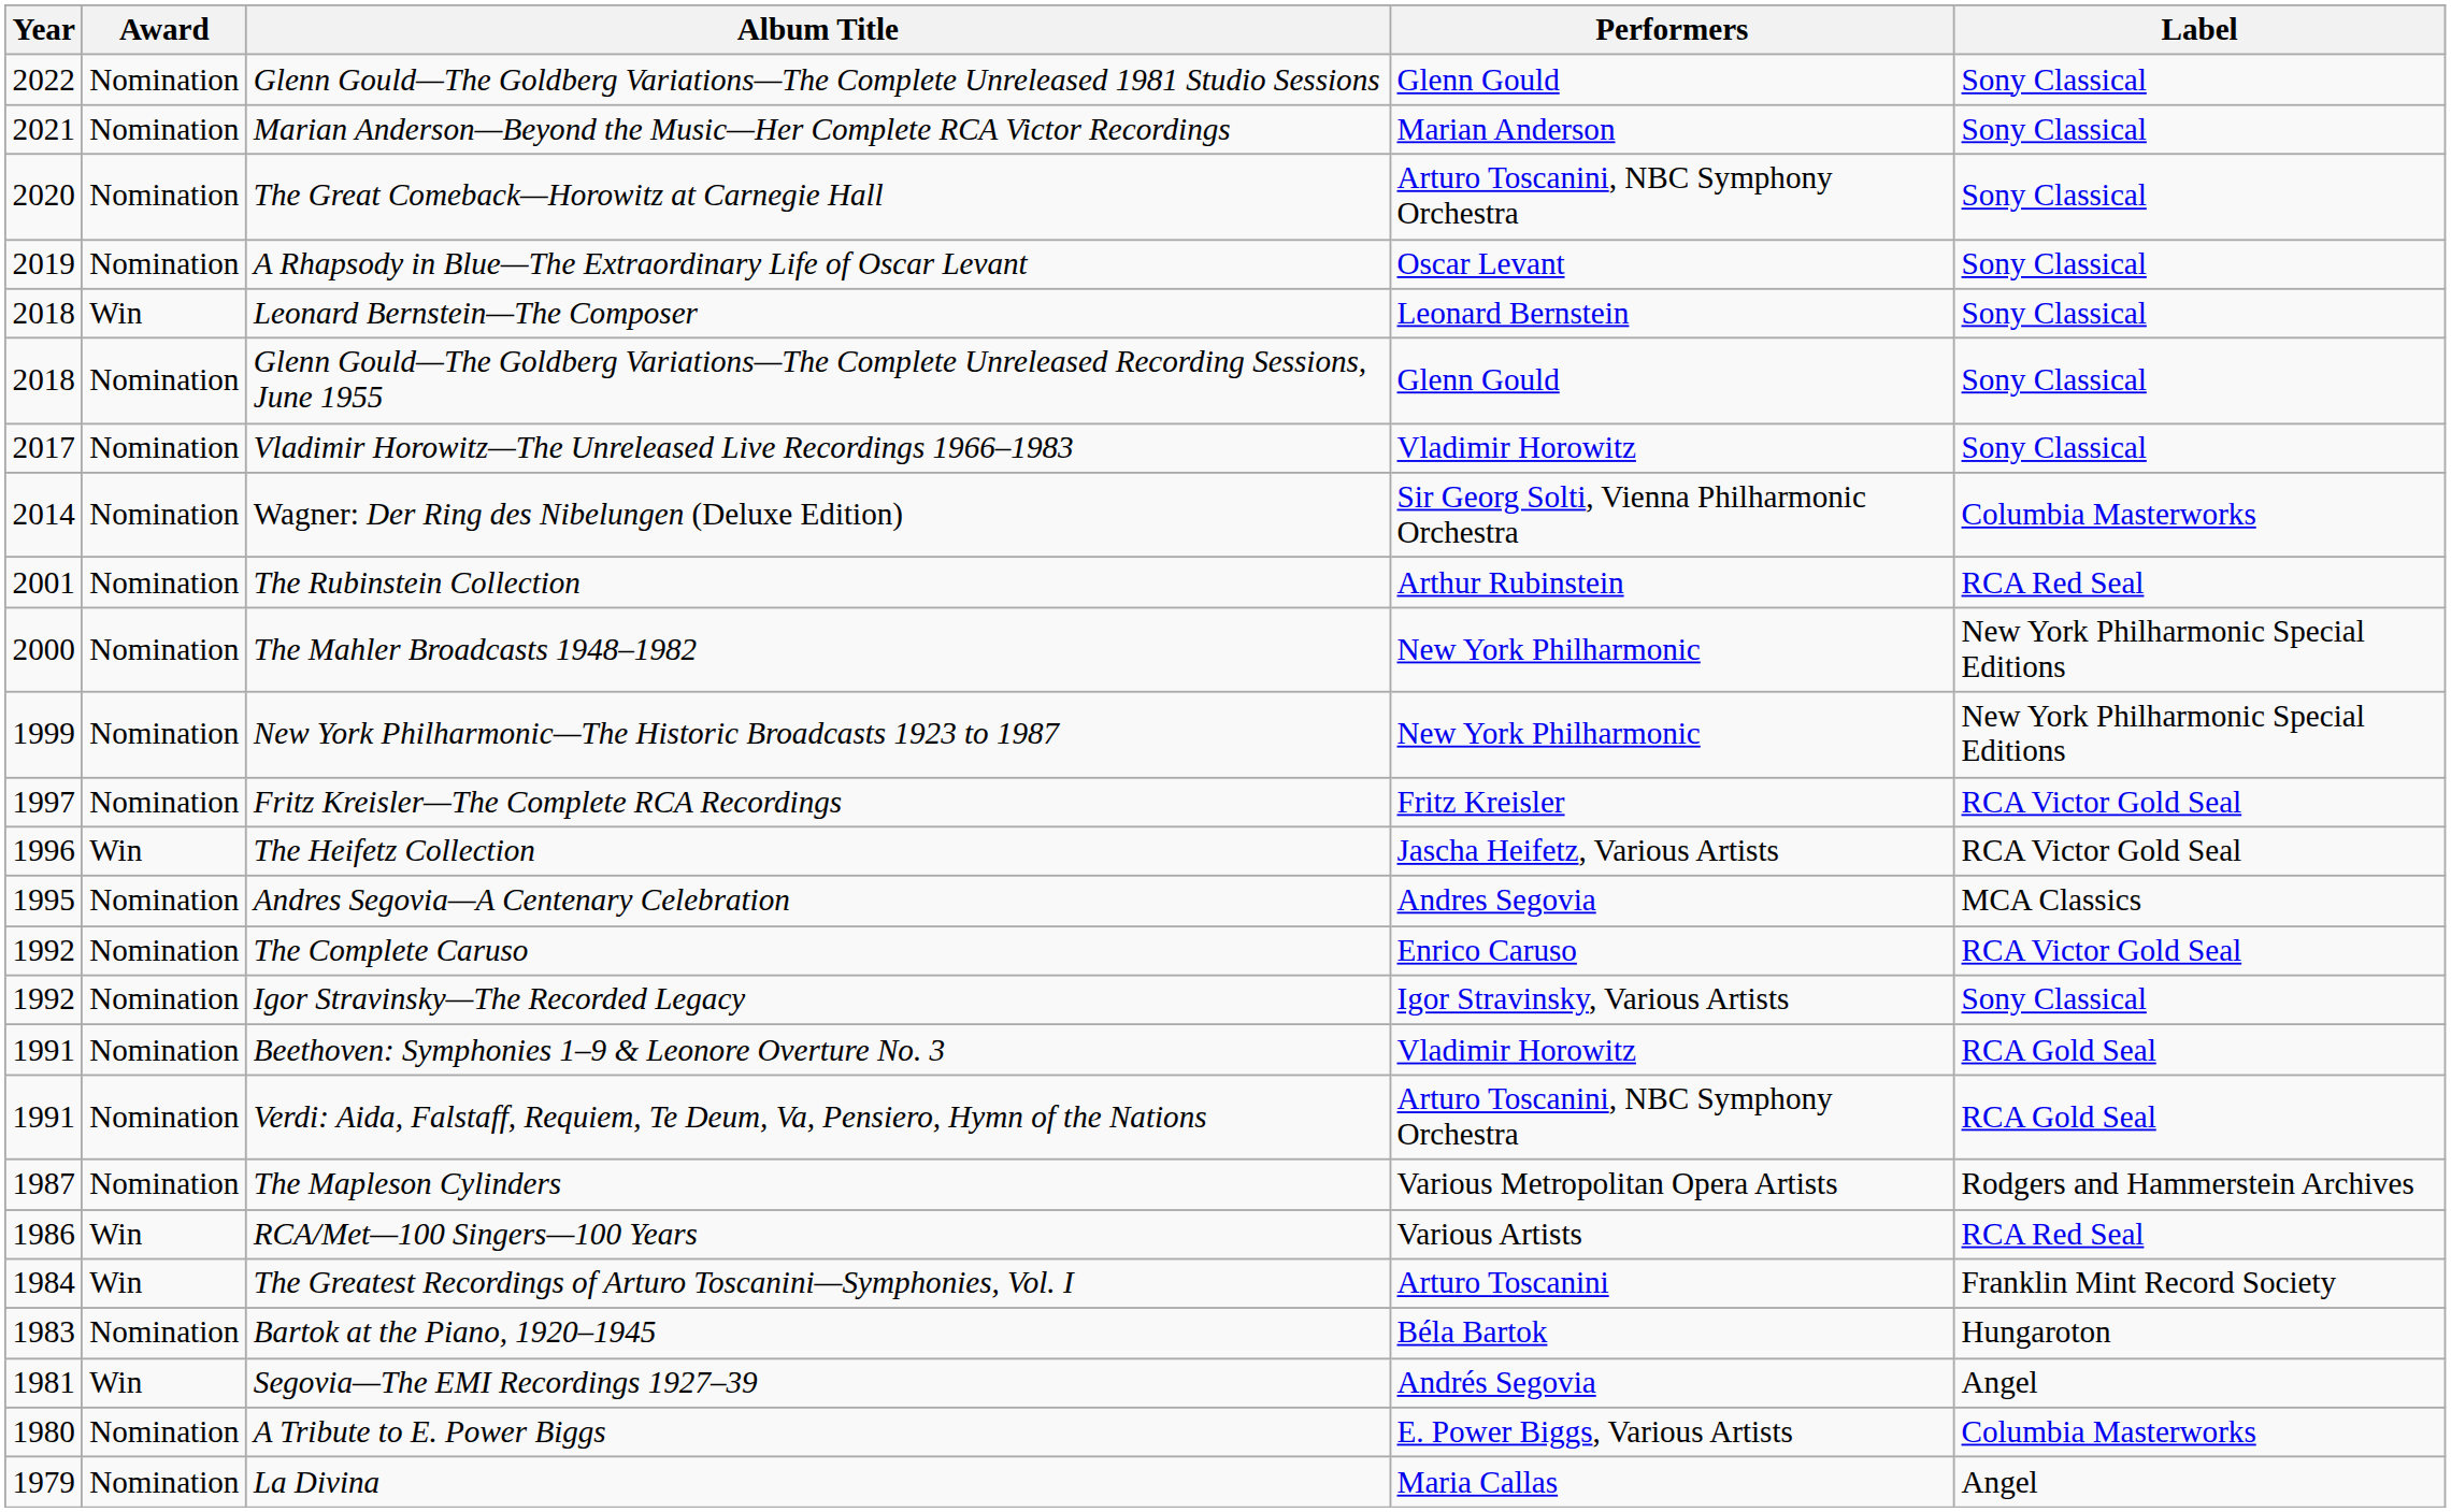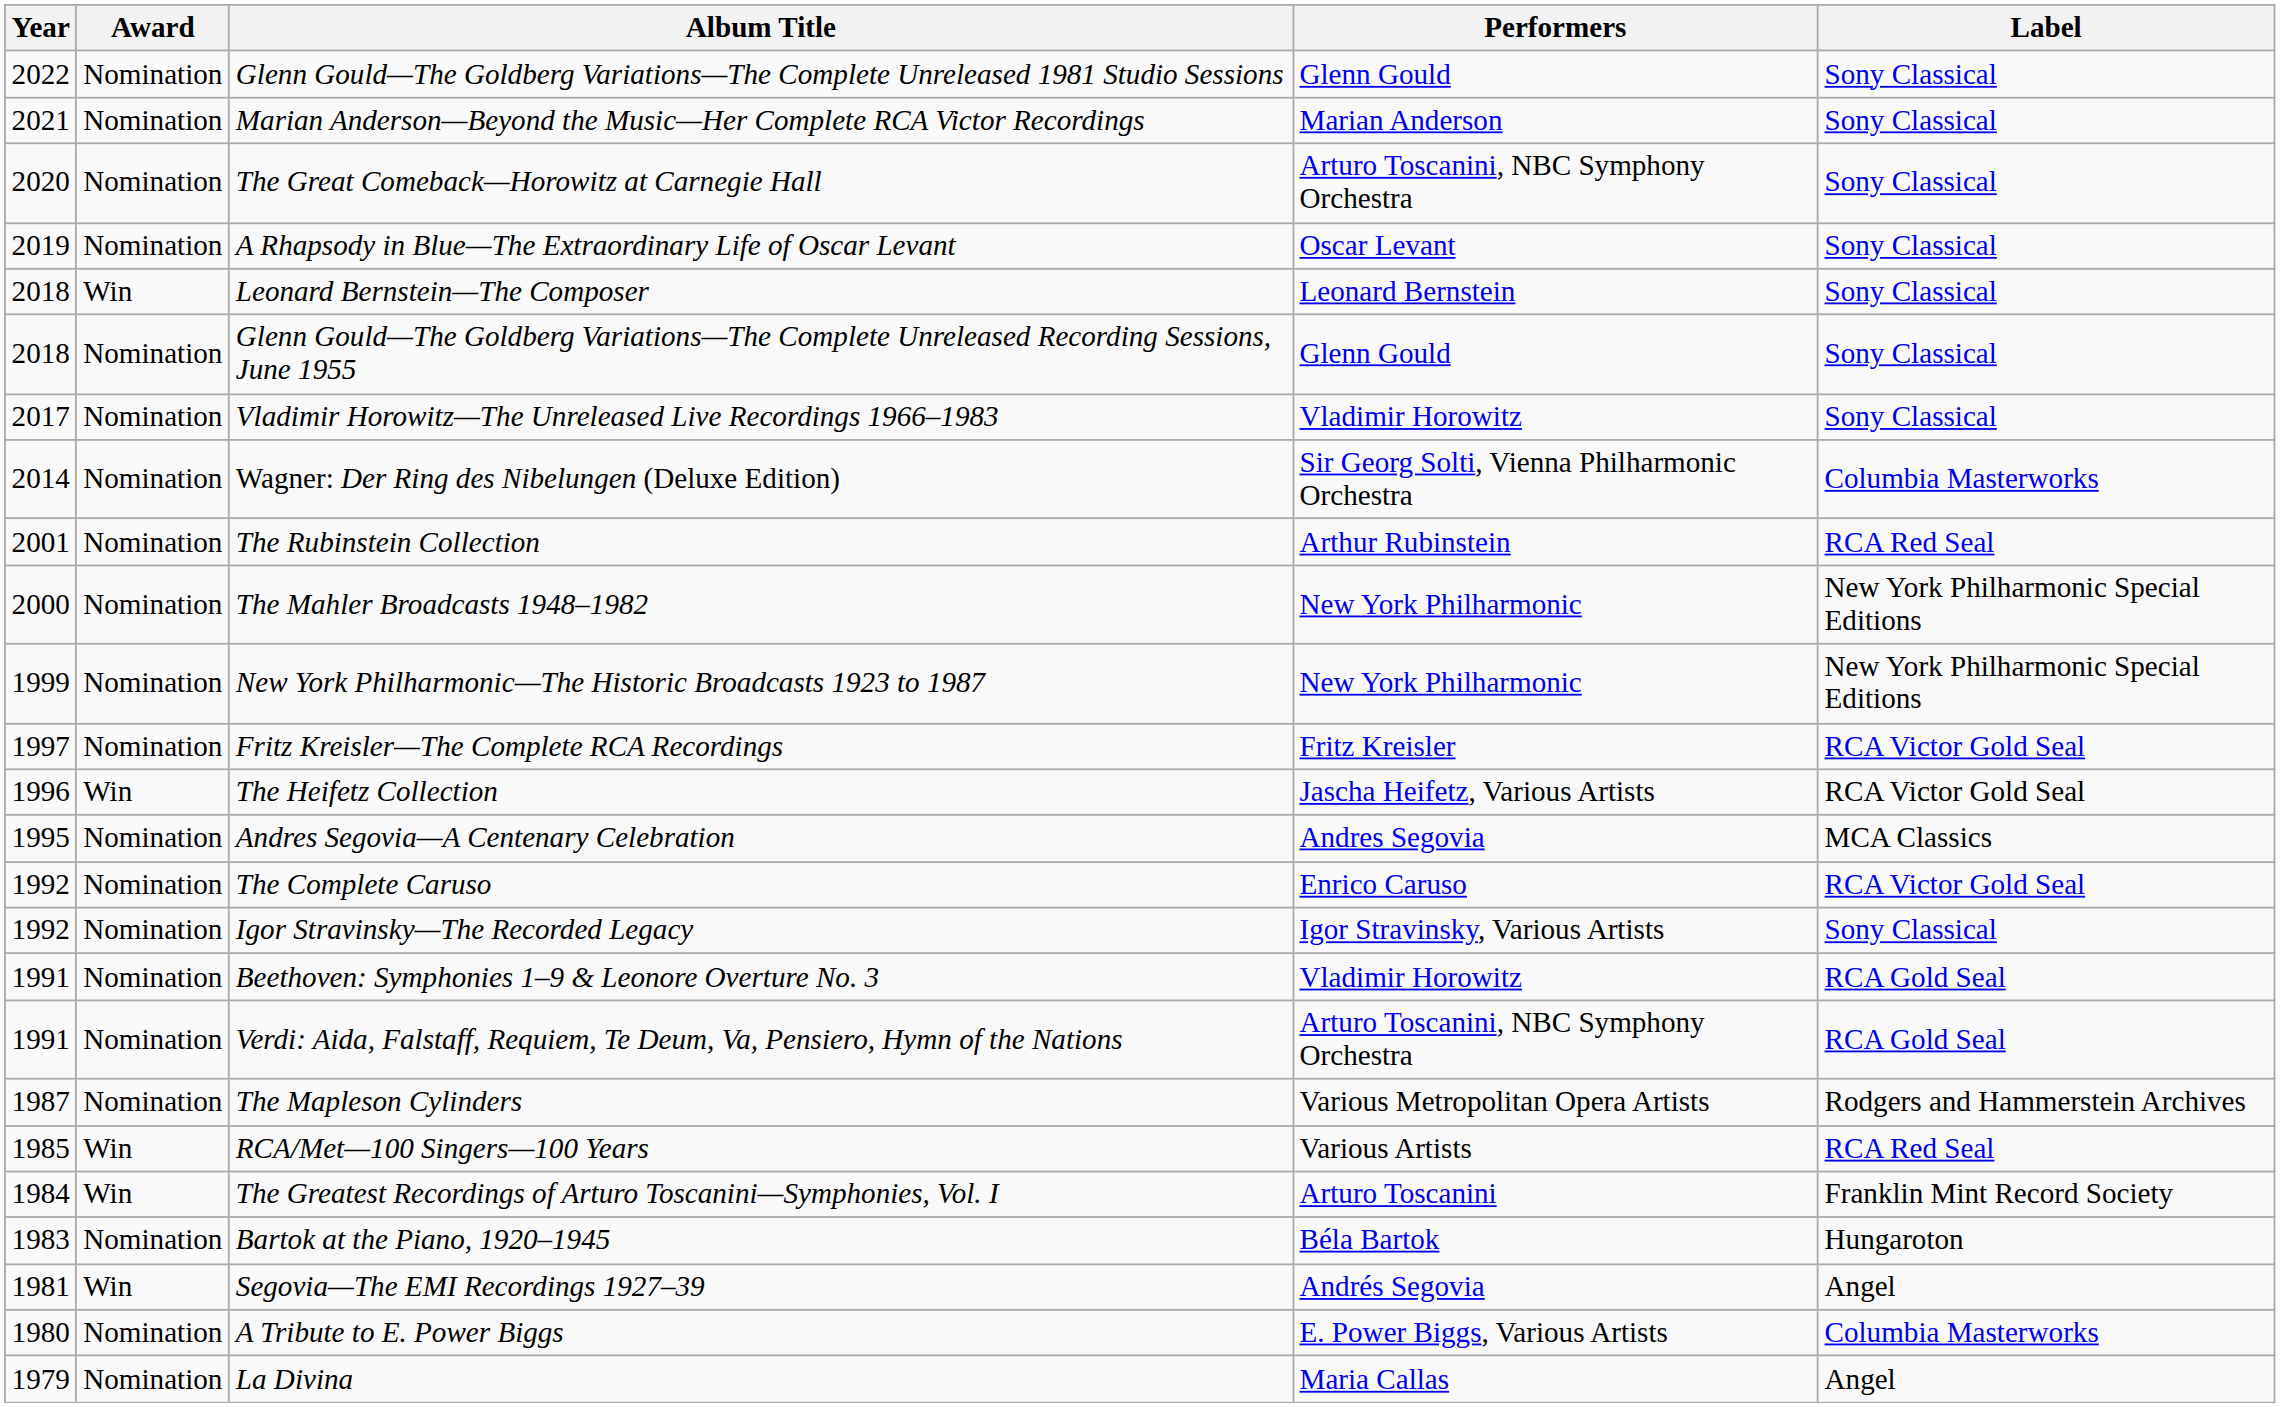RCA/Met—100 Singers—100 Years | Year: 1986 -> 1985
